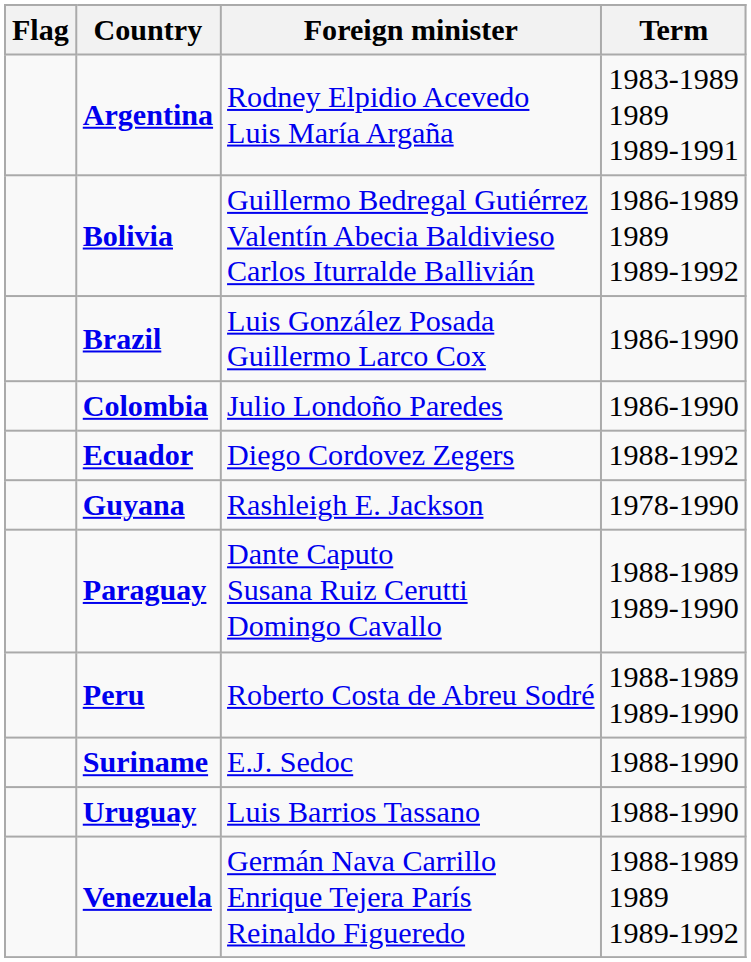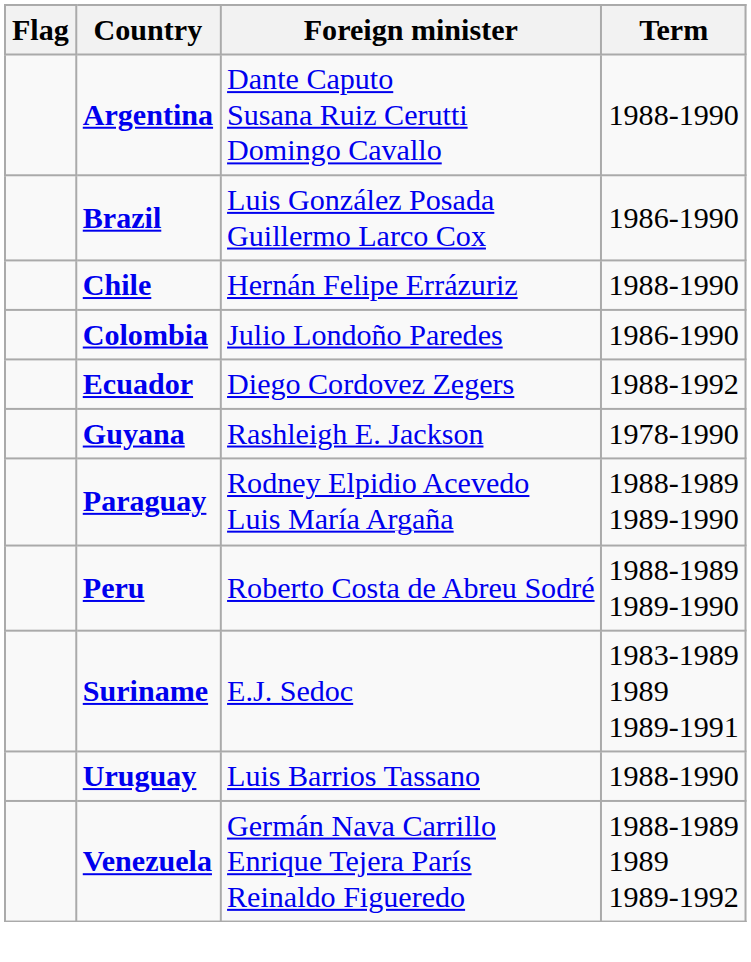Argentina | Foreign minister: Rodney Elpidio Acevedo Luis María Argaña -> Dante Caputo Susana Ruiz Cerutti Domingo Cavallo
Argentina | Term: 1983-1989 1989 1989-1991 -> 1988-1990
- row: Bolivia | Guillermo Bedregal Gutiérrez Valentín Abecia Baldivieso Carlos Iturralde Ballivián | 1986-1989 1989 1989-1992
+ row: Chile | Hernán Felipe Errázuriz | 1988-1990
Paraguay | Foreign minister: Dante Caputo Susana Ruiz Cerutti Domingo Cavallo -> Rodney Elpidio Acevedo Luis María Argaña
Suriname | Term: 1988-1990 -> 1983-1989 1989 1989-1991
